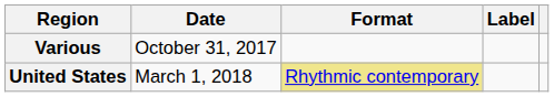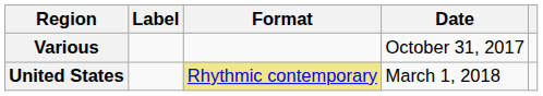columns swapped: Date <-> Label
